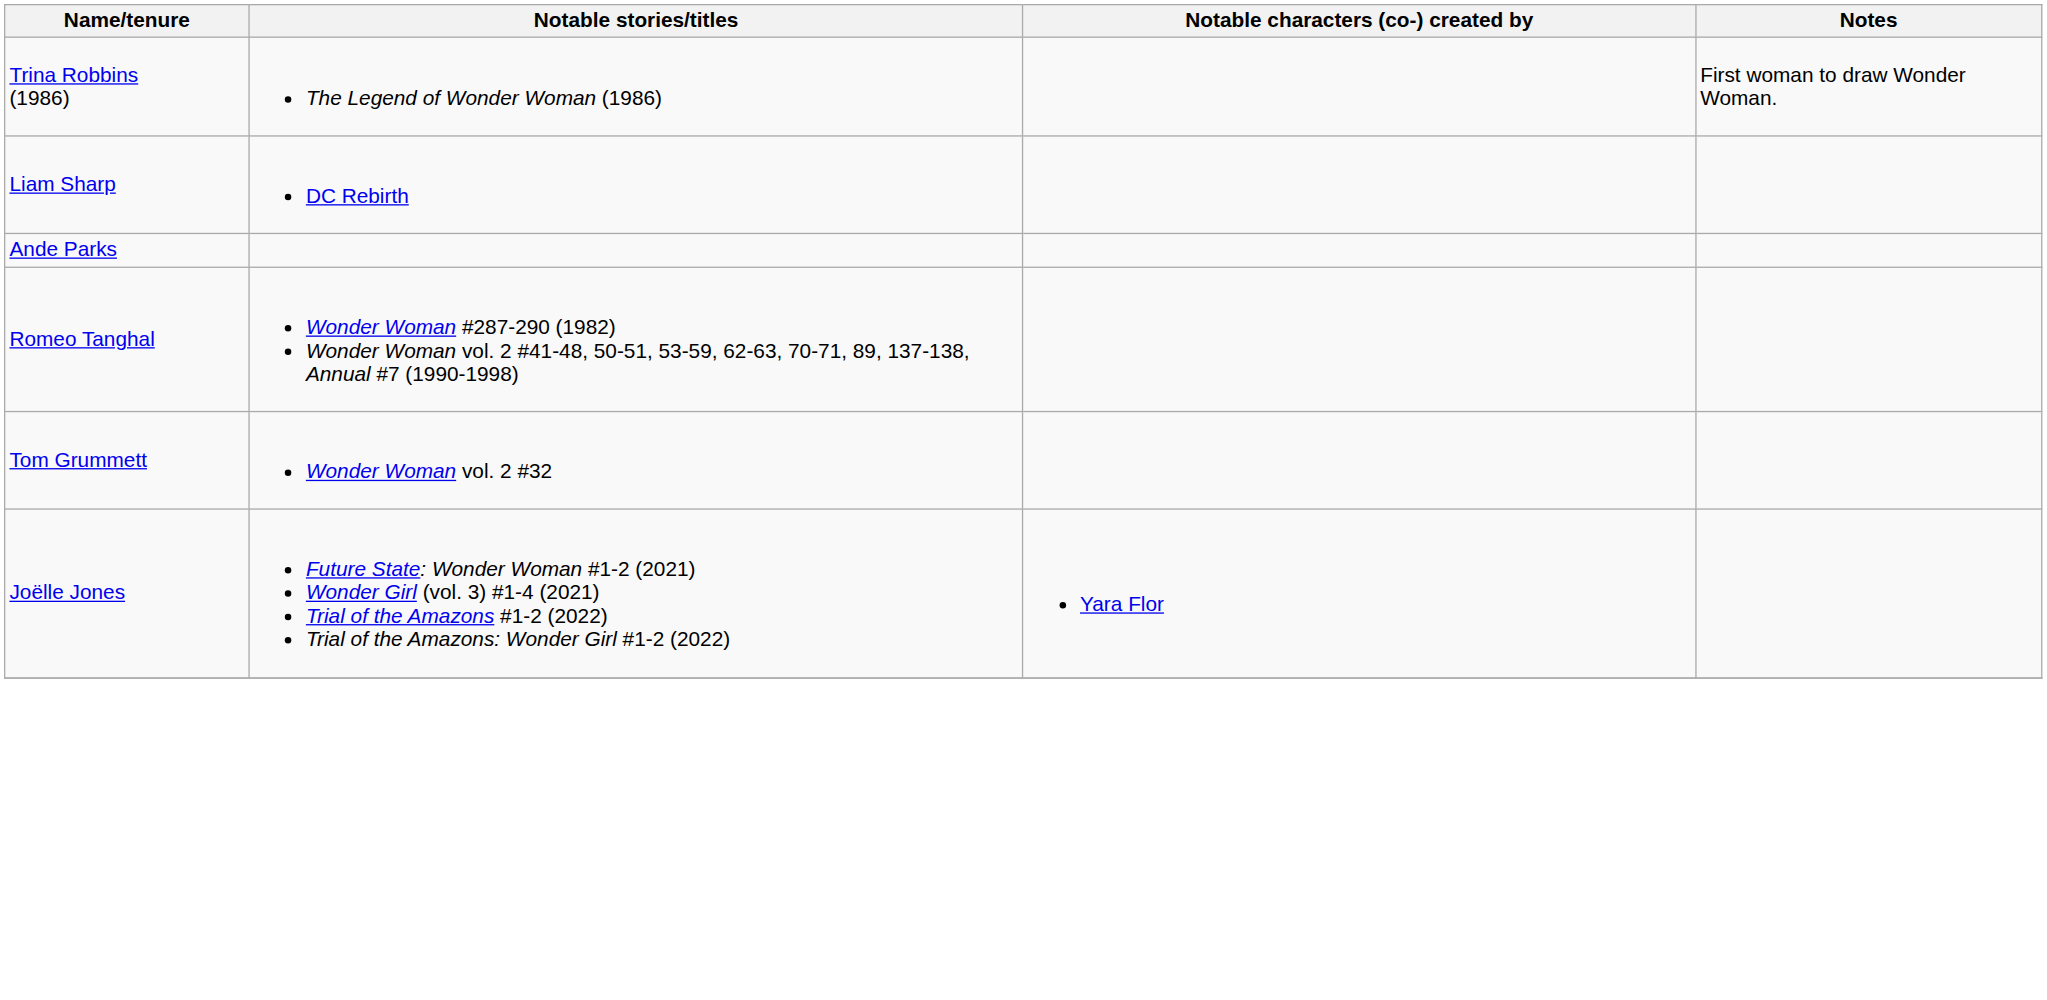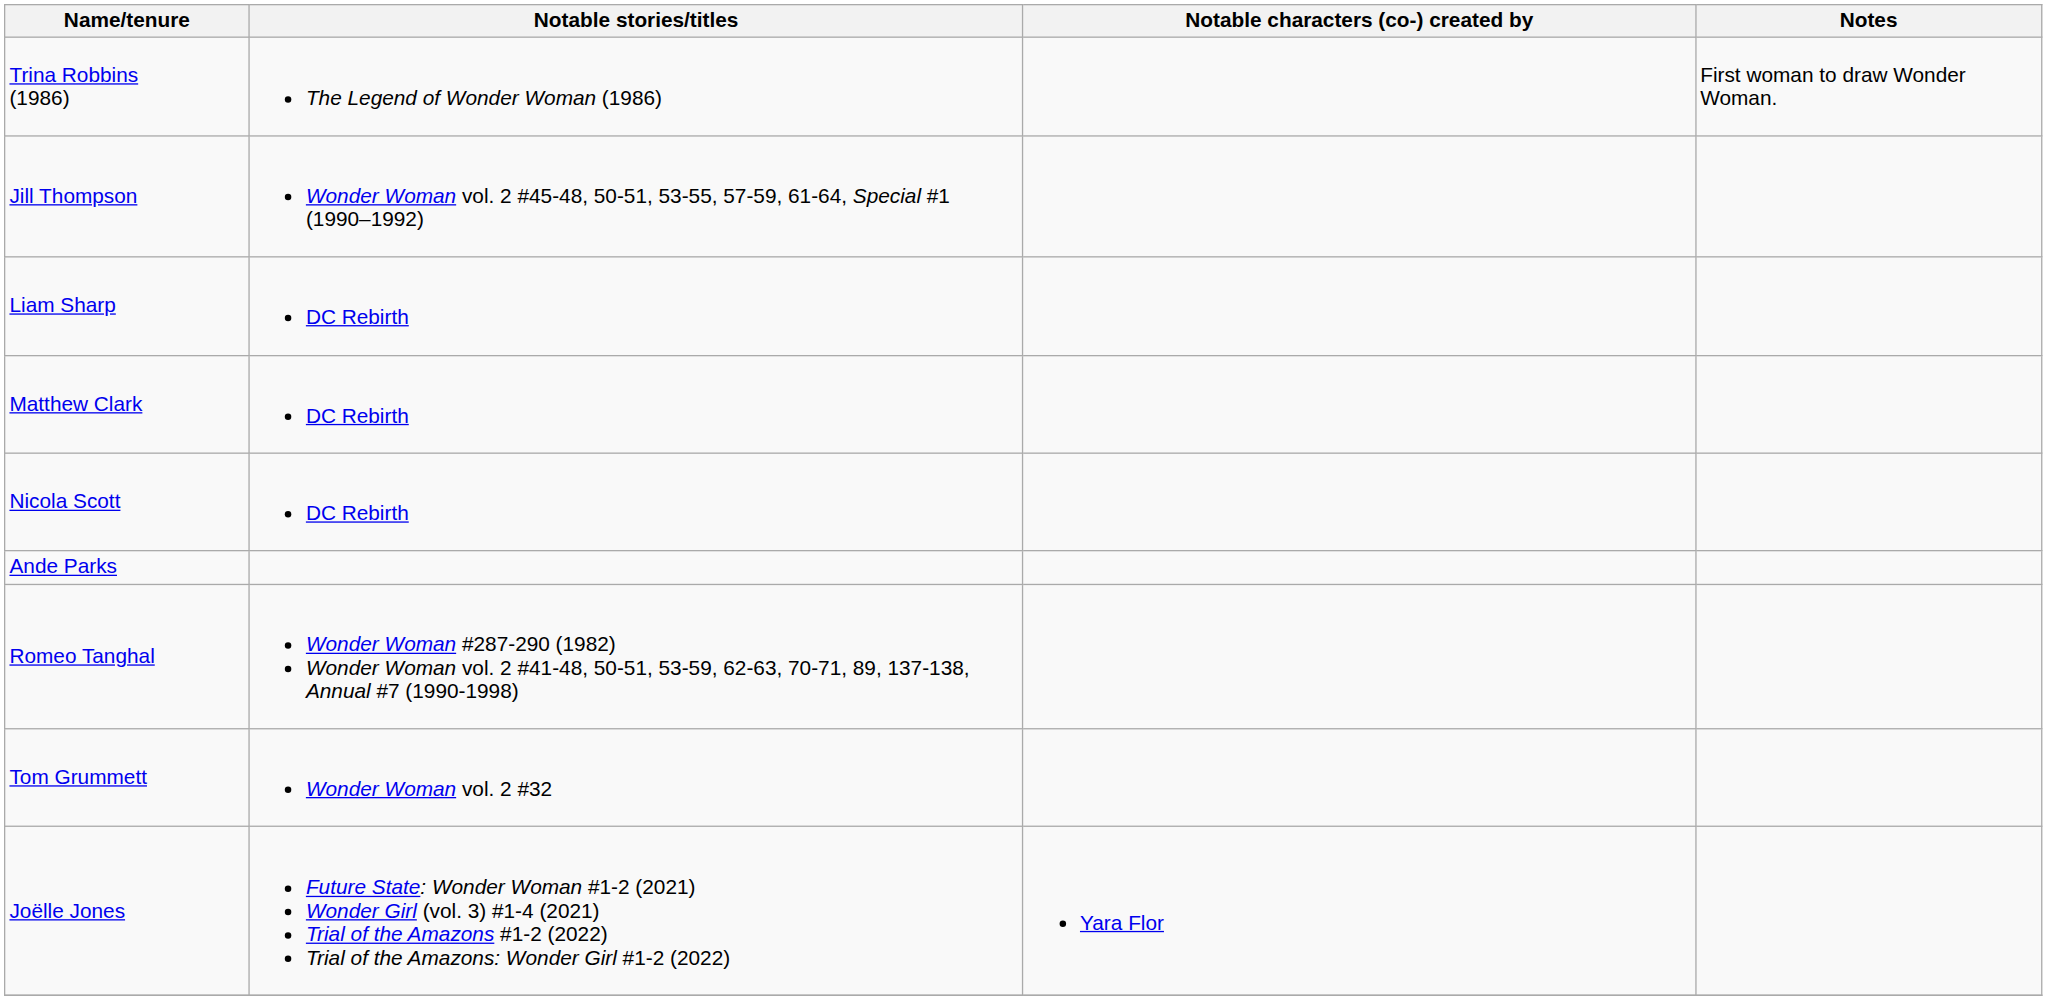+ row: Jill Thompson | Wonder Woman vol. 2 #45-48, 50-51, 53-55, 57-59, 61-64, Special #1 (1990–1992)
+ row: Matthew Clark | DC Rebirth
+ row: Nicola Scott | DC Rebirth
